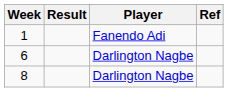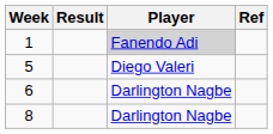1 | Player: no background -> lightgrey background
+ row: 5 | Diego Valeri
